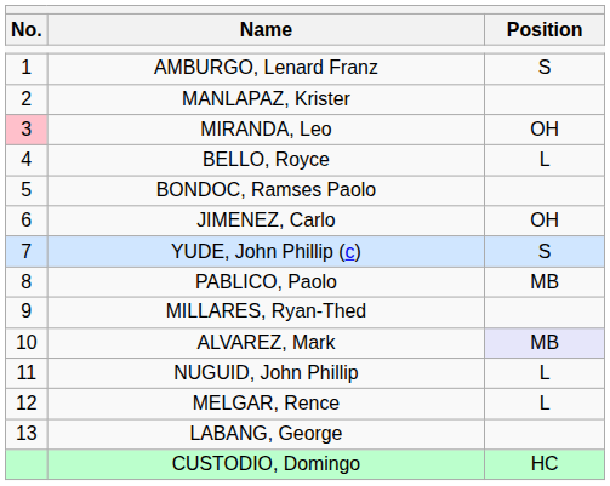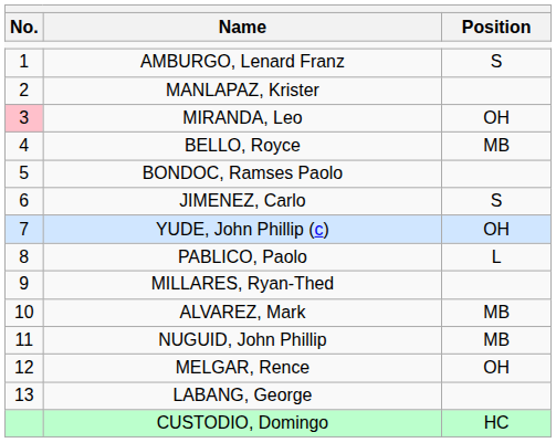BELLO, Royce | Position: L -> MB
JIMENEZ, Carlo | Position: OH -> S
YUDE, John Phillip (c) | Position: S -> OH
PABLICO, Paolo | Position: MB -> L
ALVAREZ, Mark | Position: lavender background -> no background
NUGUID, John Phillip | Position: L -> MB
MELGAR, Rence | Position: L -> OH
